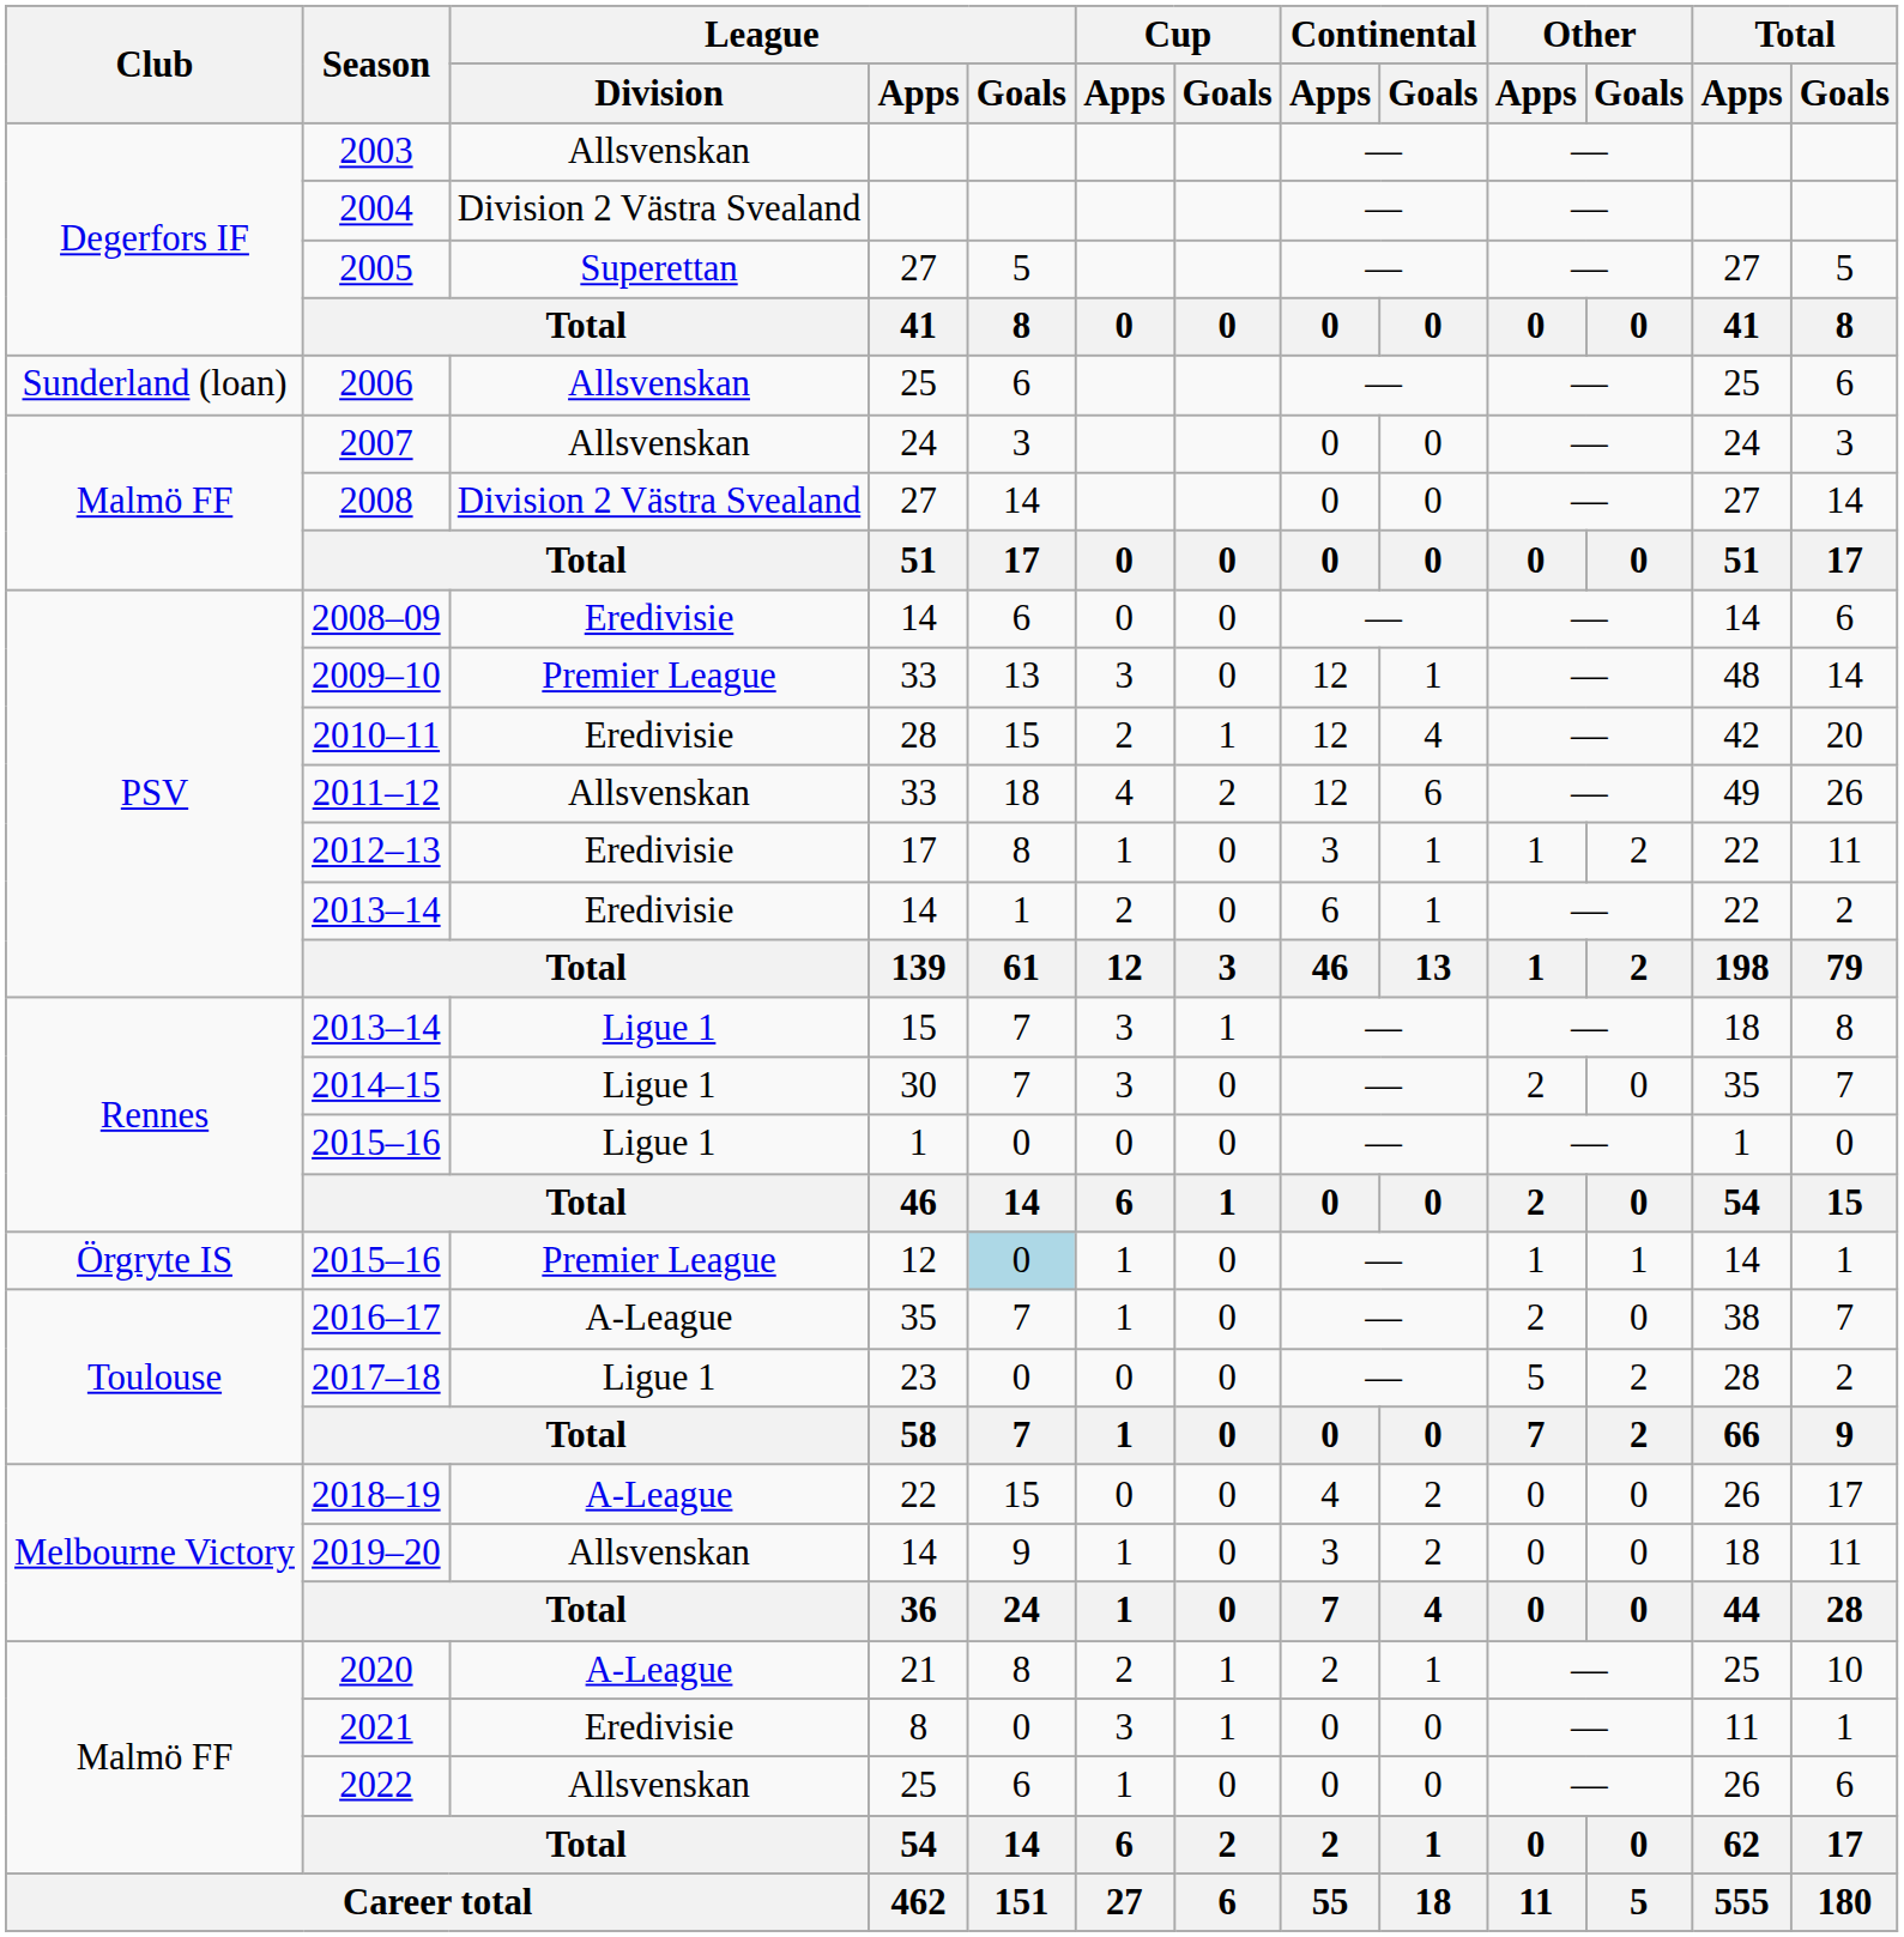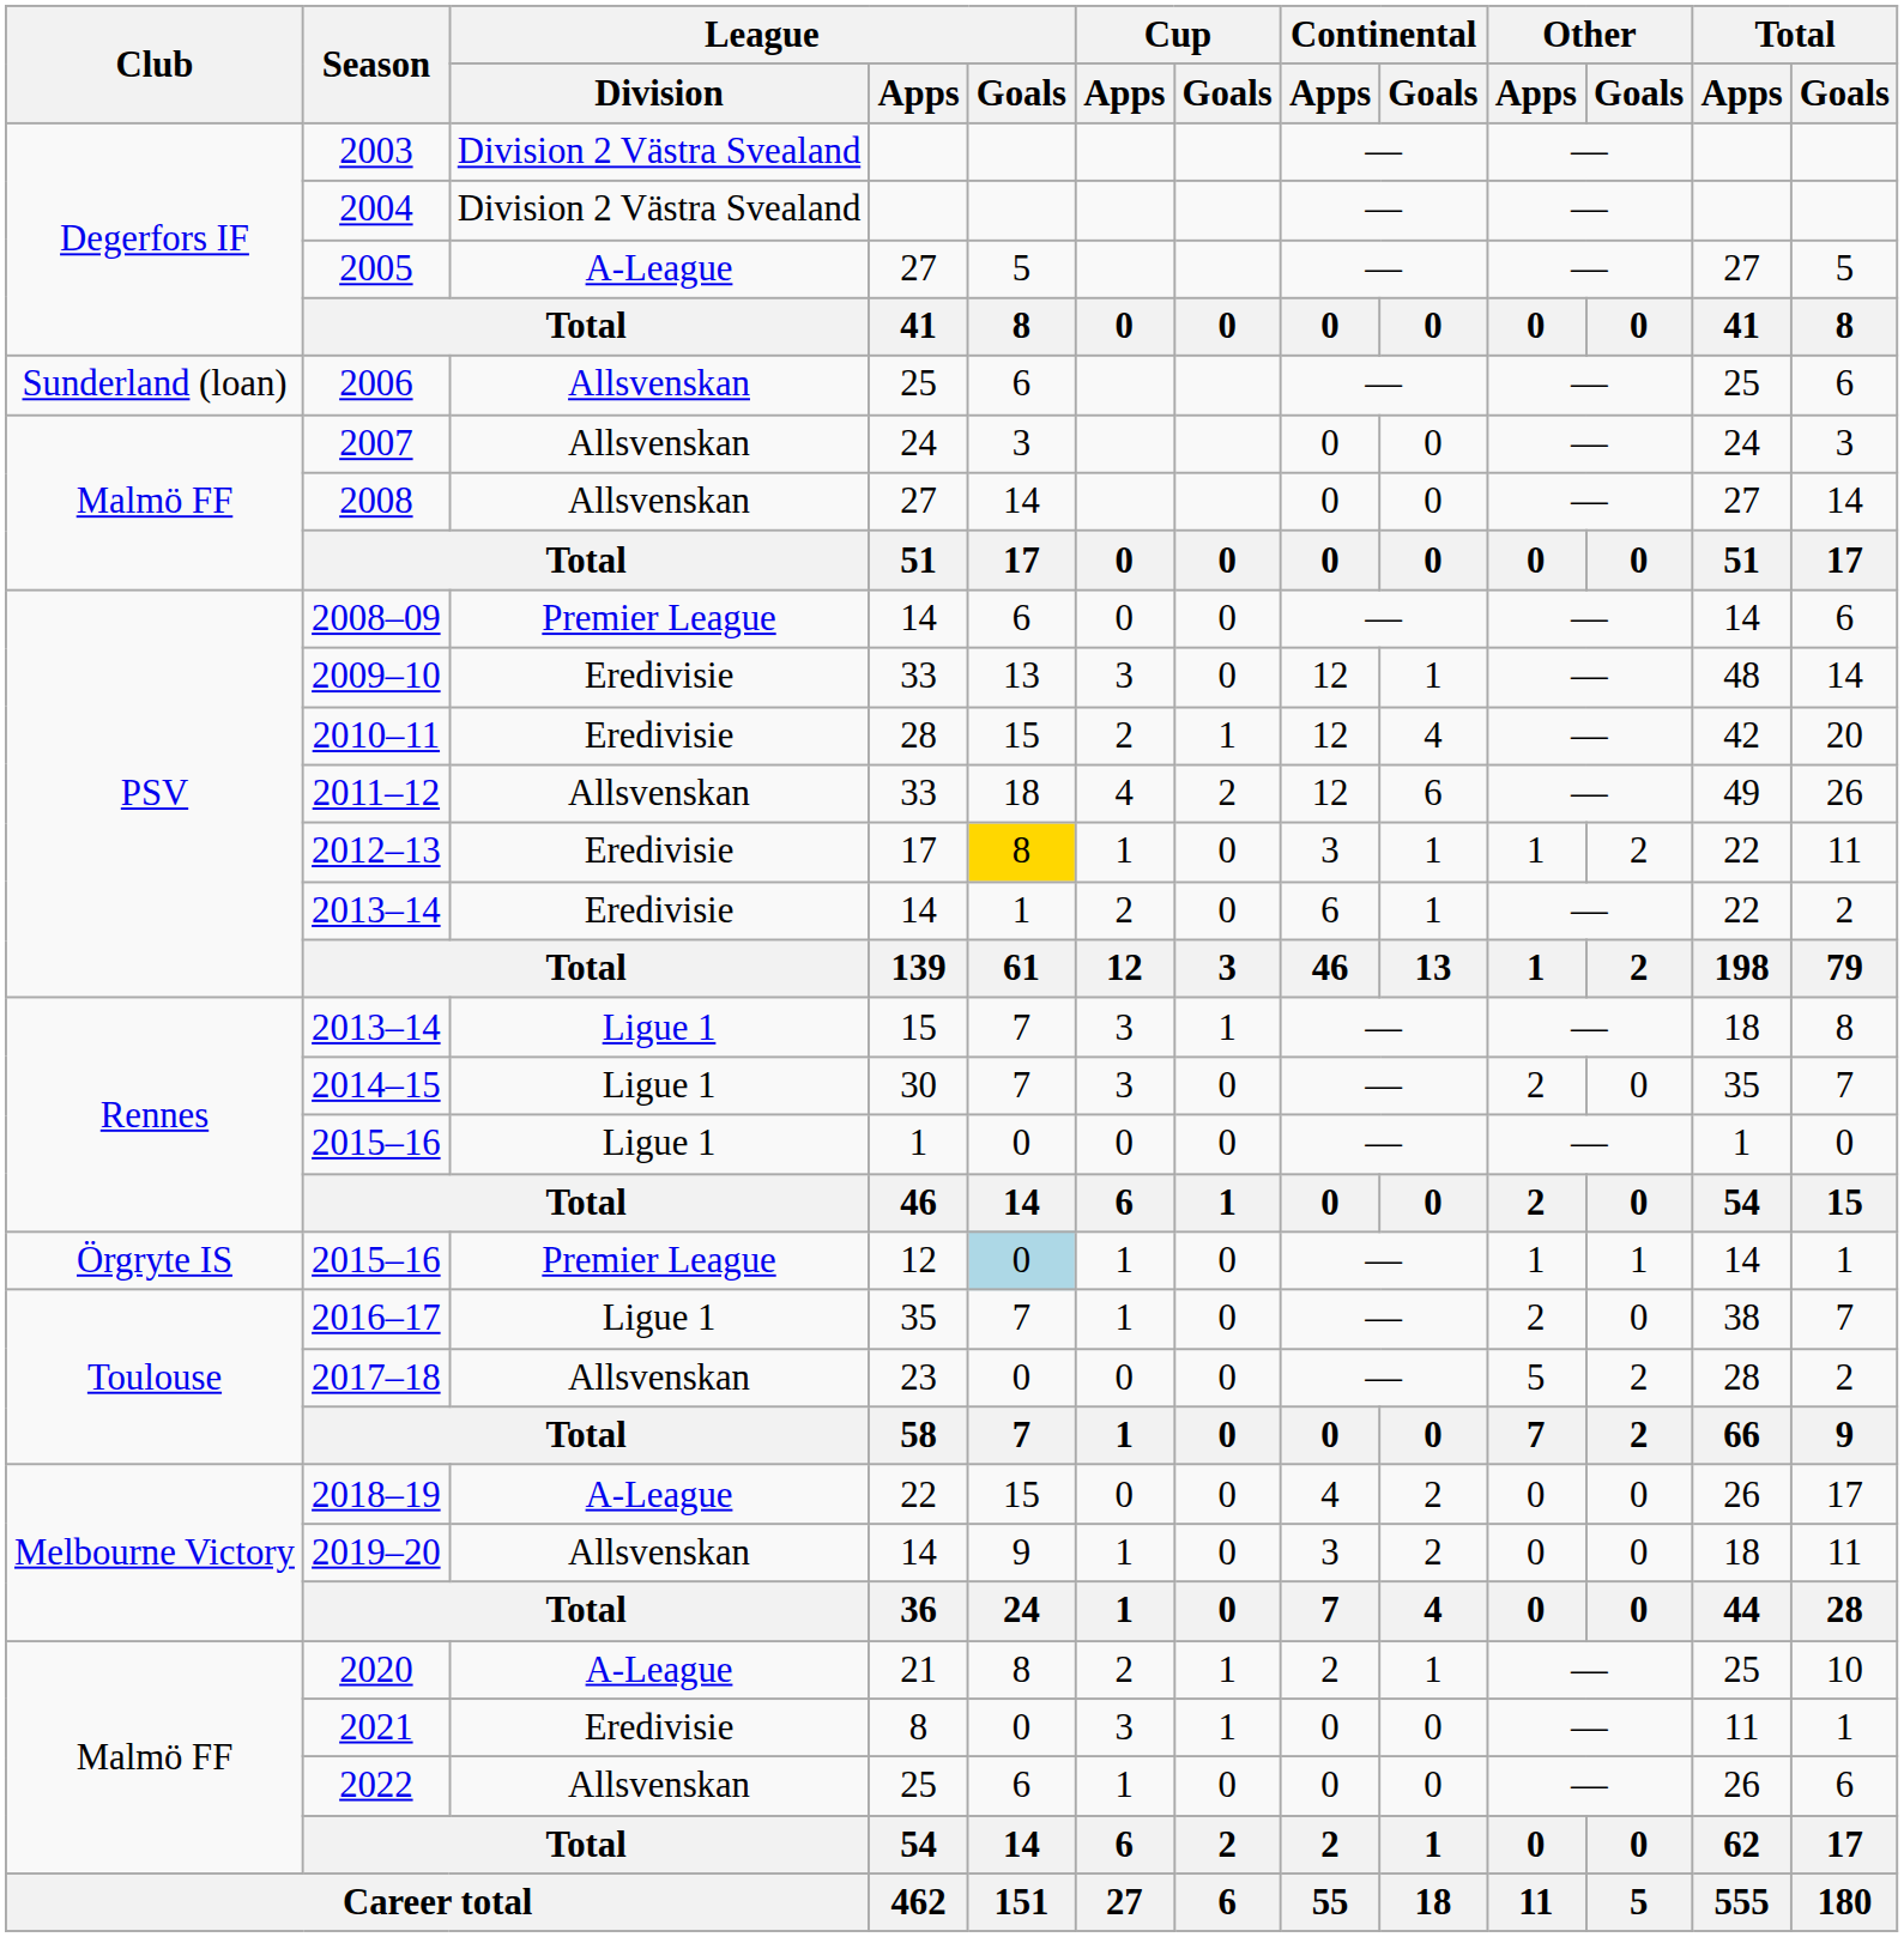2003 | League / Division: Allsvenskan -> Division 2 Västra Svealand
2005 | League / Division: Superettan -> A-League
2008 | League / Division: Division 2 Västra Svealand -> Allsvenskan
2008–09 | League / Division: Eredivisie -> Premier League
2009–10 | League / Division: Premier League -> Eredivisie
2012–13 | League / Goals: no background -> gold background
2016–17 | League / Division: A-League -> Ligue 1
2017–18 | League / Division: Ligue 1 -> Allsvenskan
